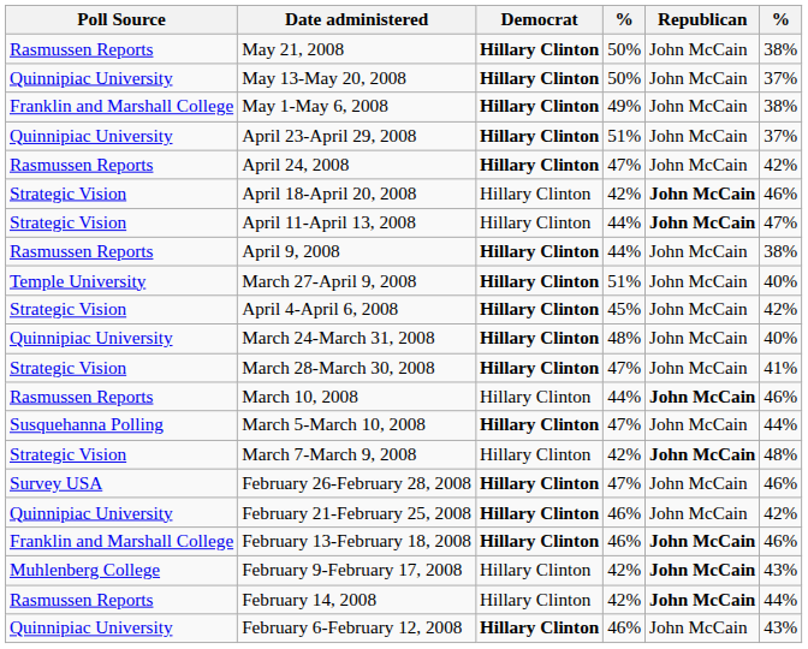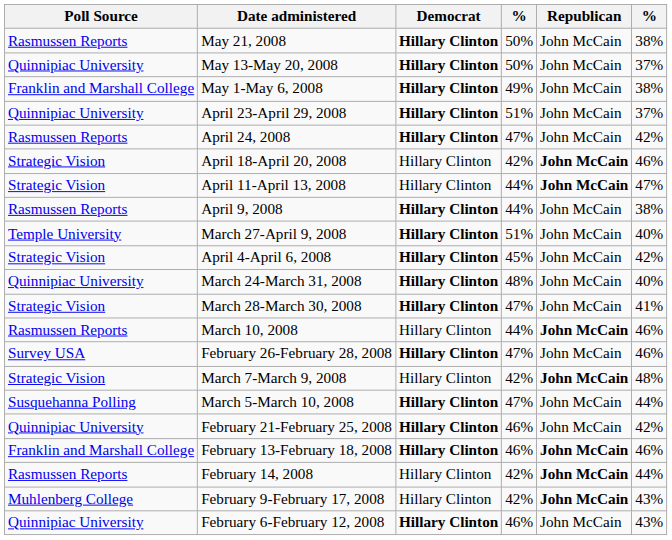rows swapped: March 5-March 10, 2008 <-> February 26-February 28, 2008
rows swapped: February 9-February 17, 2008 <-> February 14, 2008
